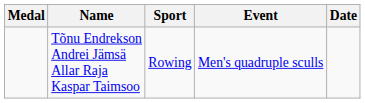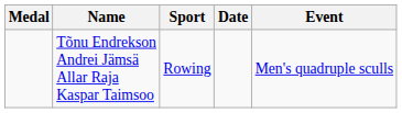columns swapped: Event <-> Date
